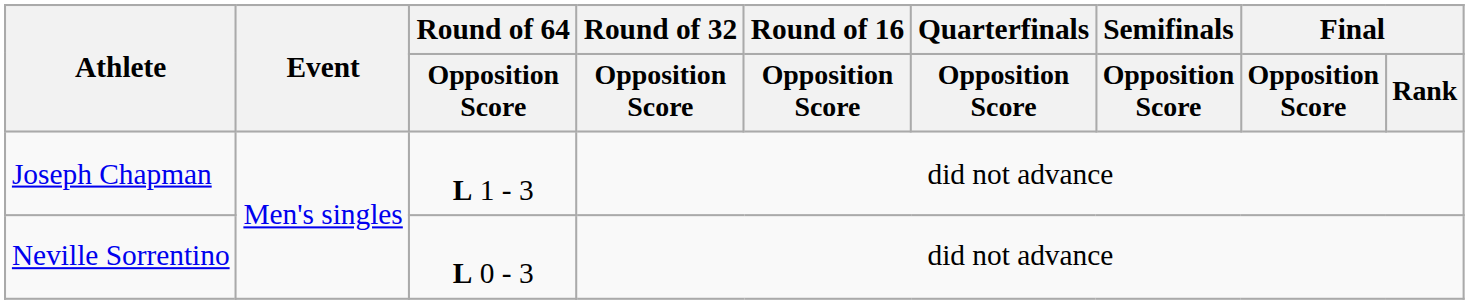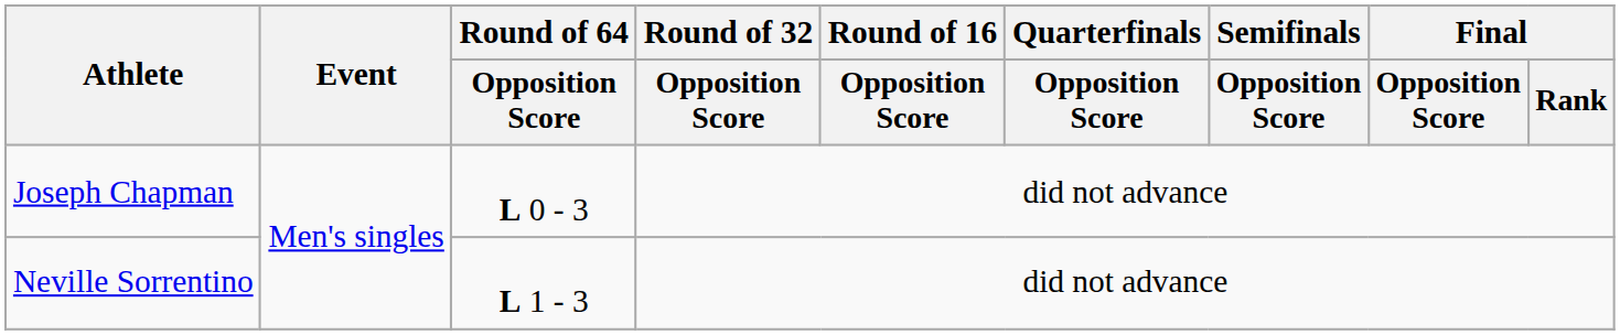Joseph Chapman | Round of 64 / Opposition Score: L 1 - 3 -> L 0 - 3
Neville Sorrentino | Round of 64 / Opposition Score: L 0 - 3 -> L 1 - 3
